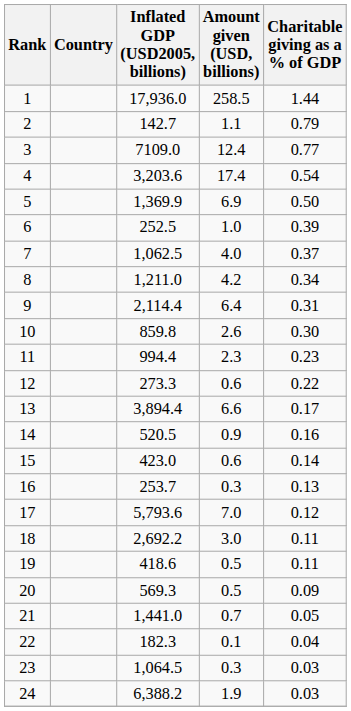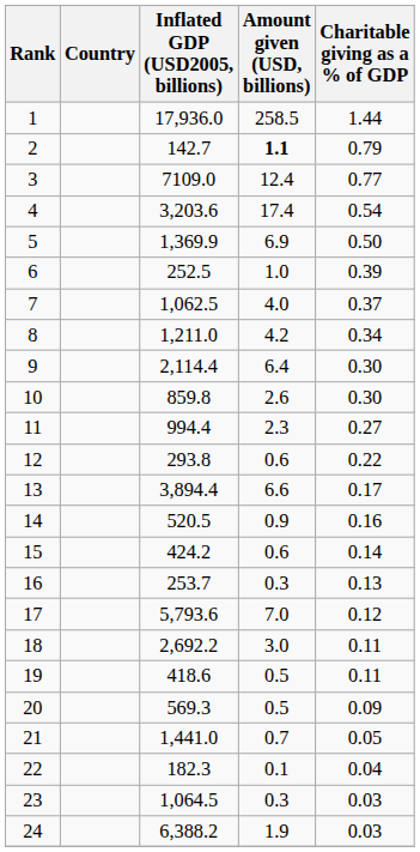2 | Amount given (USD, billions): normal -> bold
9 | Charitable giving as a % of GDP: 0.31 -> 0.30
11 | Charitable giving as a % of GDP: 0.23 -> 0.27
12 | Inflated GDP (USD2005, billions): 273.3 -> 293.8
15 | Inflated GDP (USD2005, billions): 423.0 -> 424.2
